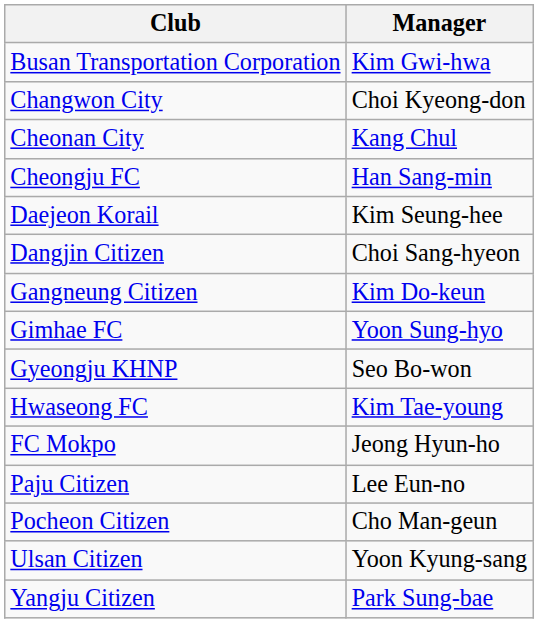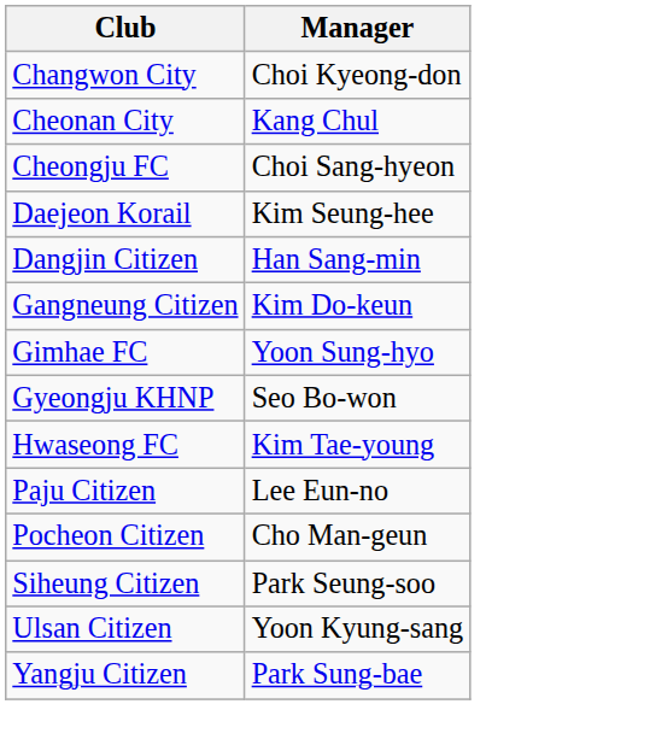- row: Busan Transportation Corporation | Kim Gwi-hwa
Cheongju FC | Manager: Han Sang-min -> Choi Sang-hyeon
Dangjin Citizen | Manager: Choi Sang-hyeon -> Han Sang-min
- row: FC Mokpo | Jeong Hyun-ho
+ row: Siheung Citizen | Park Seung-soo
